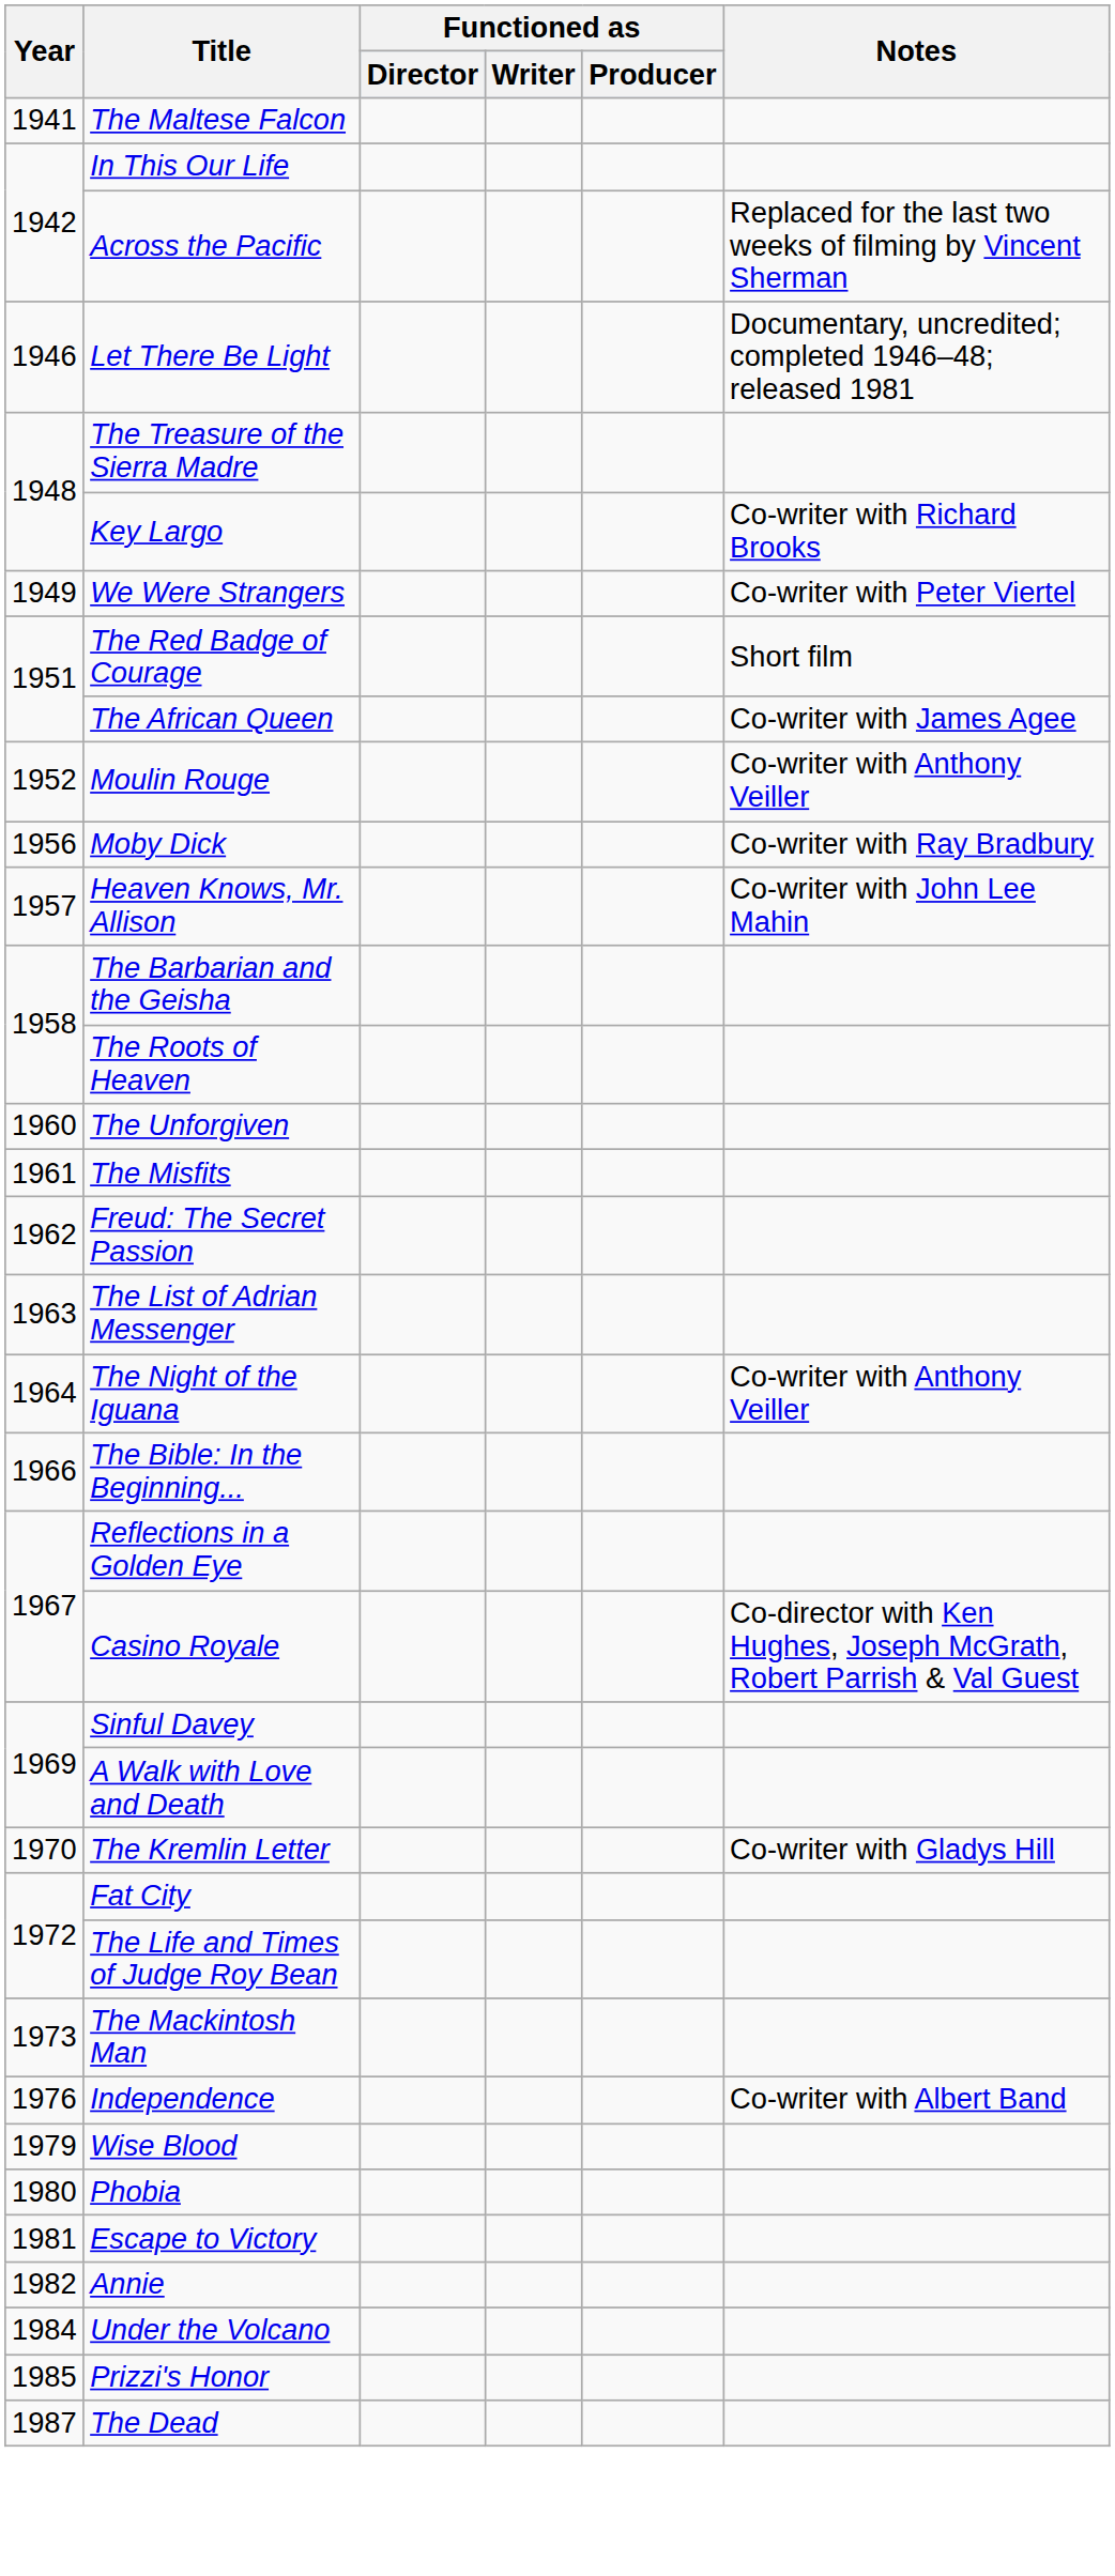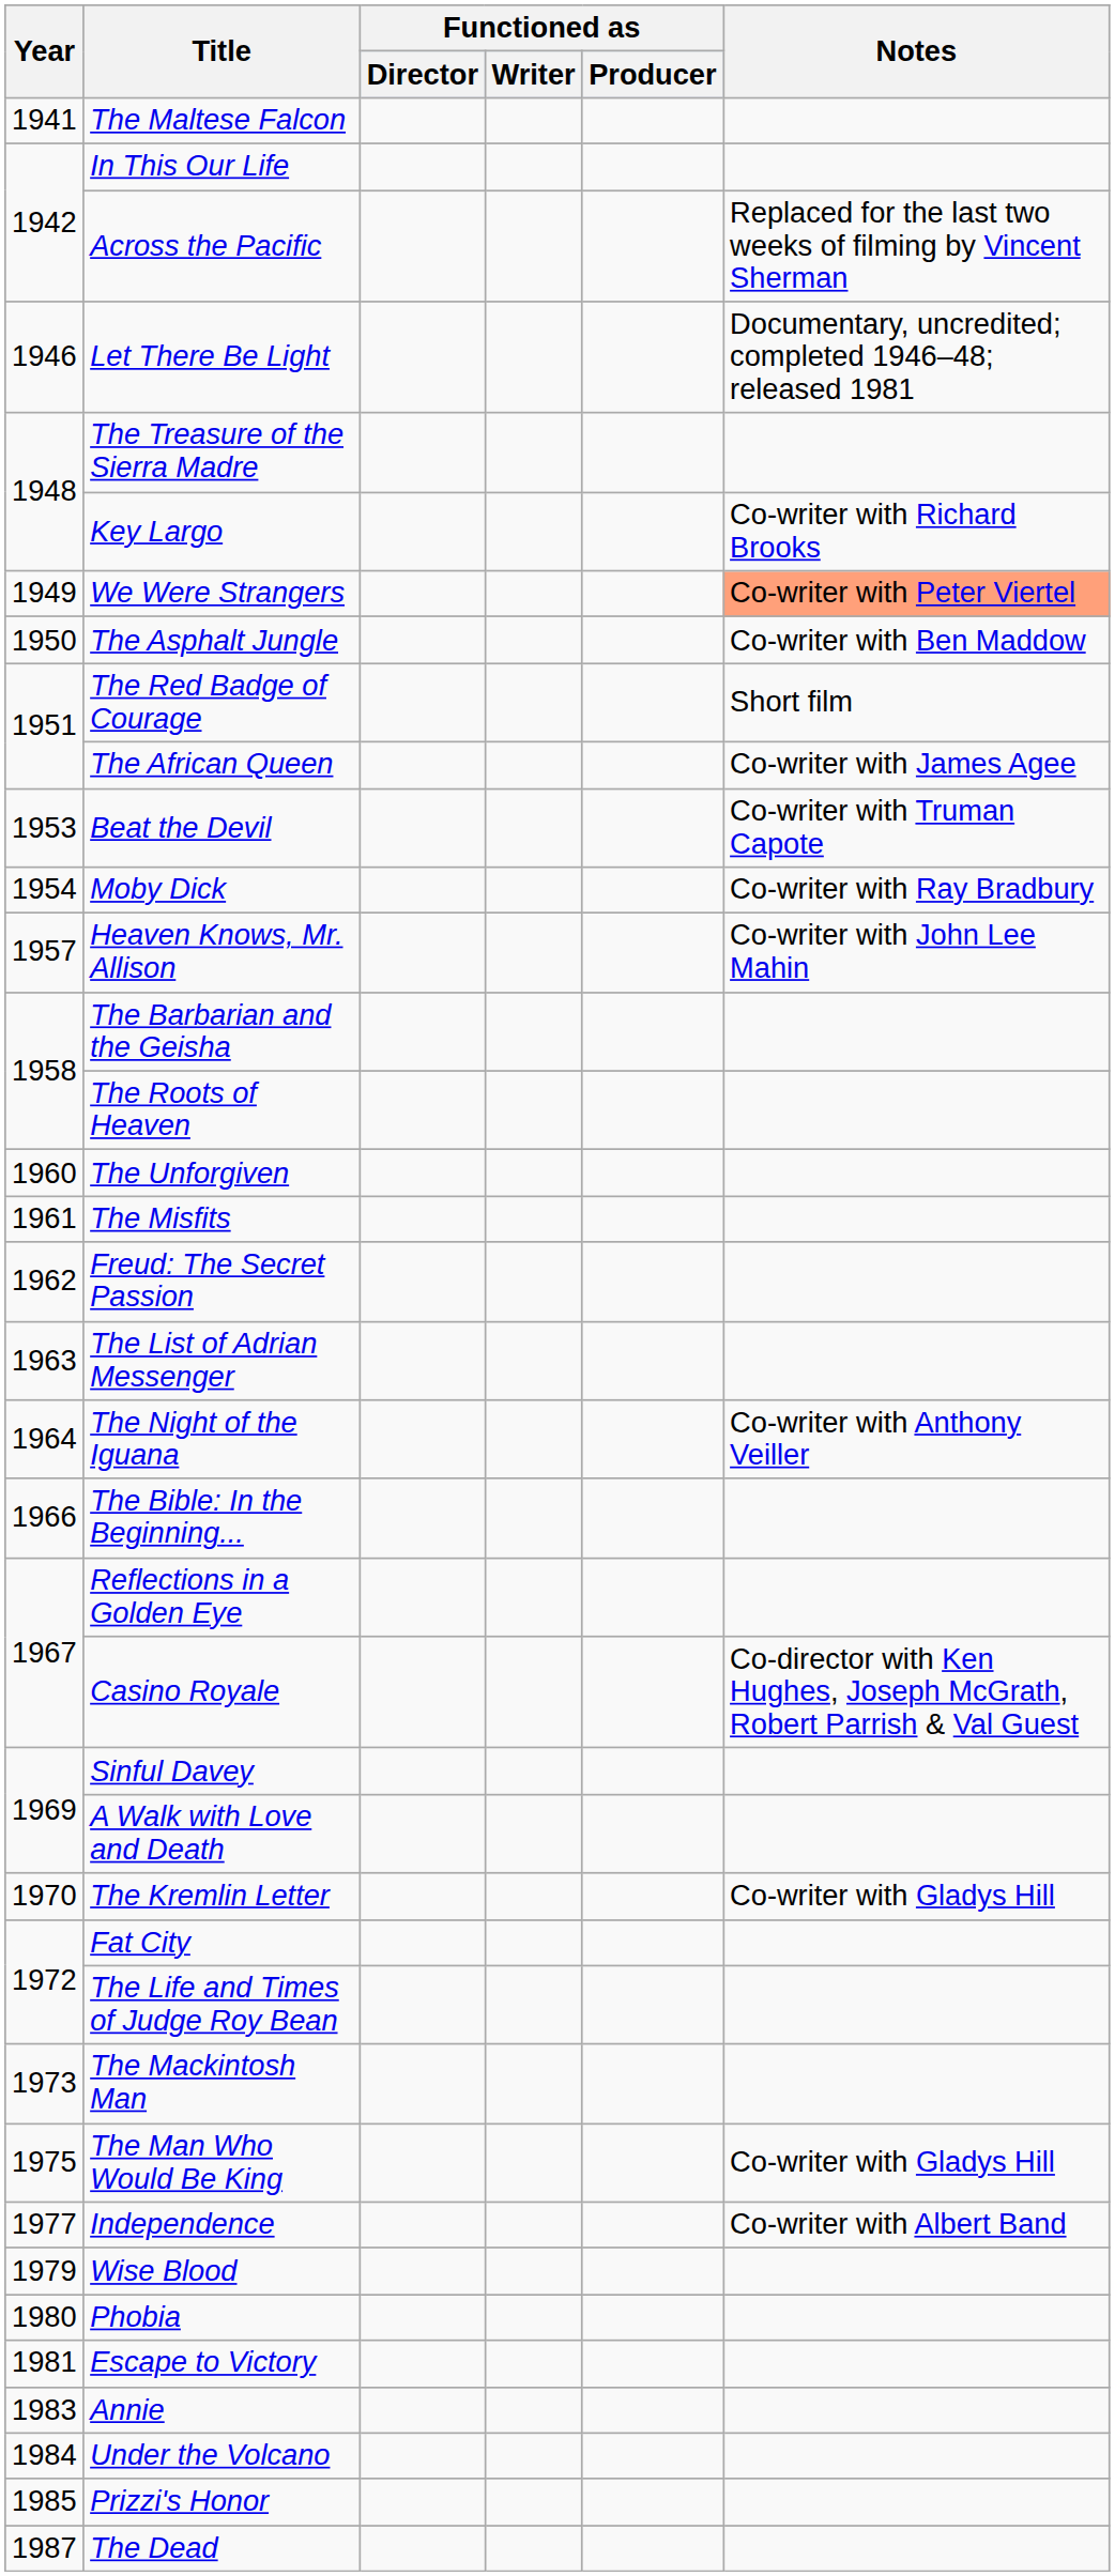We Were Strangers | Notes: no background -> lightsalmon background
+ row: 1950 | The Asphalt Jungle | Co-writer with Ben Maddow
- row: 1952 | Moulin Rouge | Co-writer with Anthony Veiller
+ row: 1953 | Beat the Devil | Co-writer with Truman Capote
Moby Dick | Year: 1956 -> 1954
+ row: 1975 | The Man Who Would Be King | Co-writer with Gladys Hill
Independence | Year: 1976 -> 1977
Annie | Year: 1982 -> 1983
